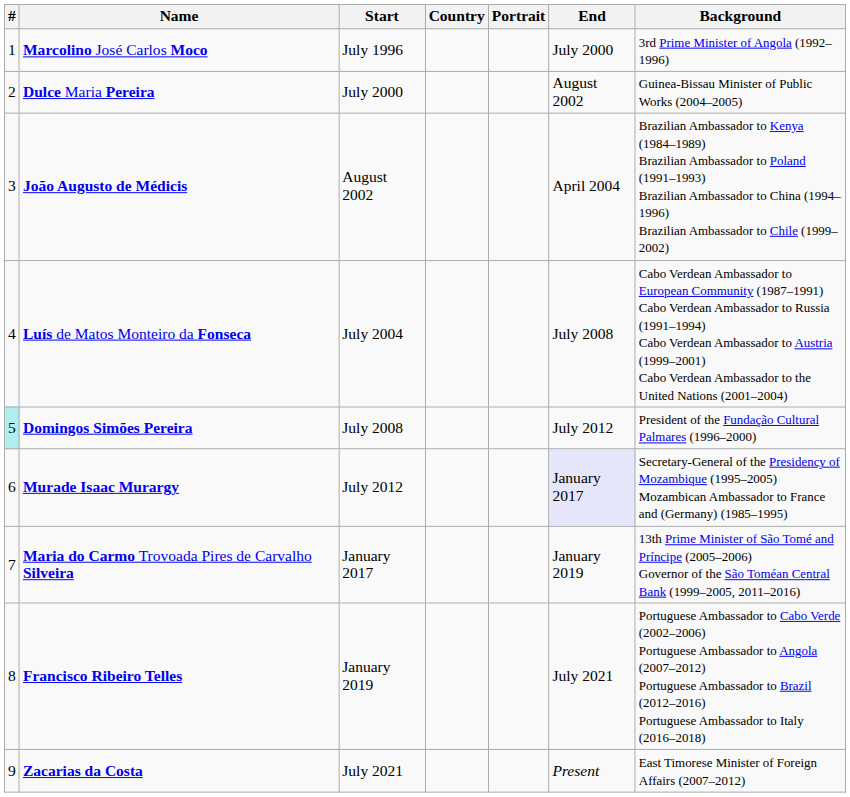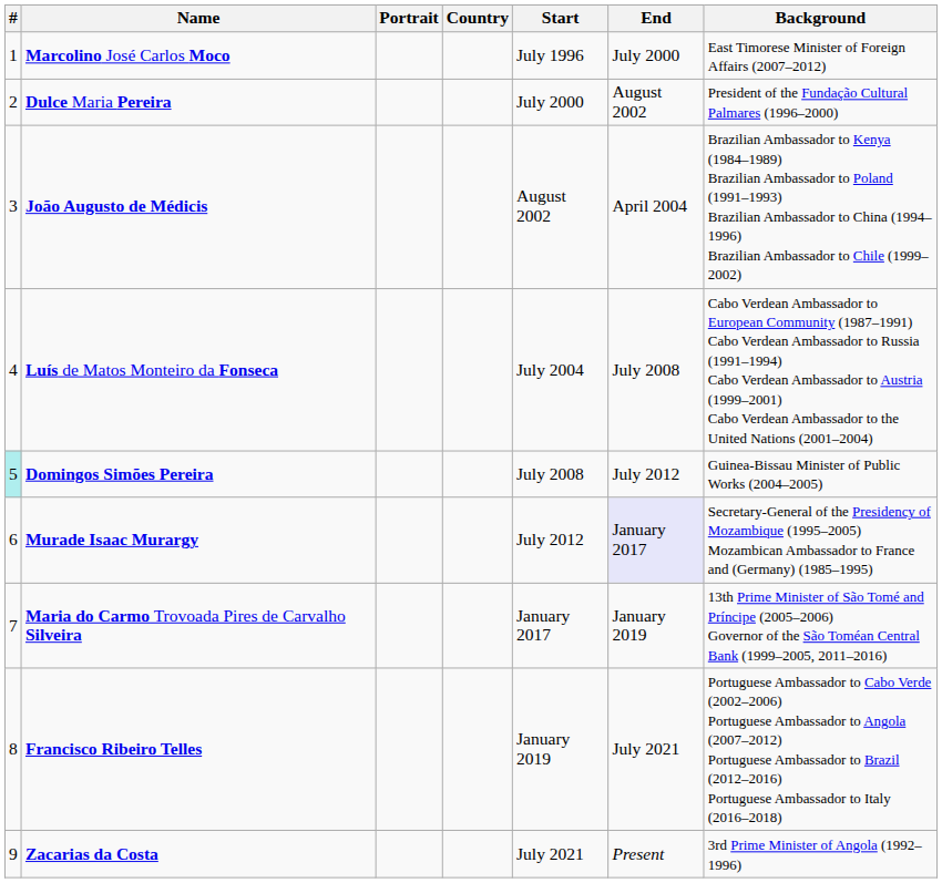columns swapped: Portrait <-> Start
Marcolino José Carlos Moco | Background: 3rd Prime Minister of Angola (1992–1996) -> East Timorese Minister of Foreign Affairs (2007–2012)
Dulce Maria Pereira | Background: Guinea-Bissau Minister of Public Works (2004–2005) -> President of the Fundação Cultural Palmares (1996–2000)
Domingos Simões Pereira | Background: President of the Fundação Cultural Palmares (1996–2000) -> Guinea-Bissau Minister of Public Works (2004–2005)
Zacarias da Costa | Background: East Timorese Minister of Foreign Affairs (2007–2012) -> 3rd Prime Minister of Angola (1992–1996)
